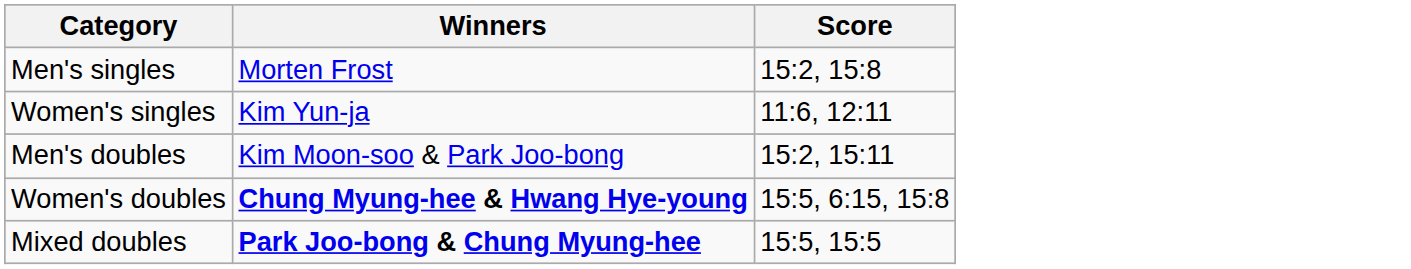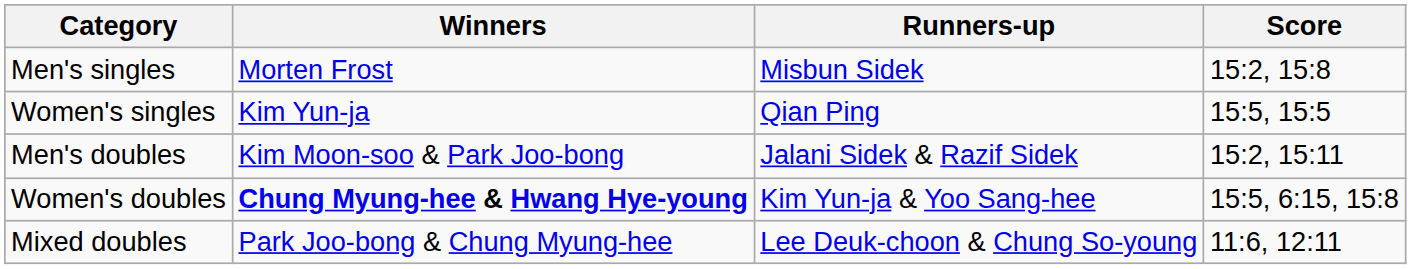+ column: Runners-up | Misbun Sidek | Qian Ping | Jalani Sidek & Razif Sidek | Kim Yun-ja & Yoo Sang-hee | Lee Deuk-choon & Chung So-young
Women's singles | Score: 11:6, 12:11 -> 15:5, 15:5
Mixed doubles | Winners: bold -> normal
Mixed doubles | Score: 15:5, 15:5 -> 11:6, 12:11
